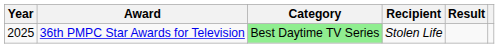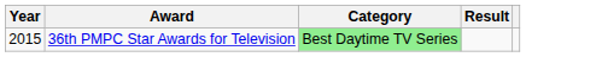- column: Recipient | Stolen Life
36th PMPC Star Awards for Television | Year: 2025 -> 2015
